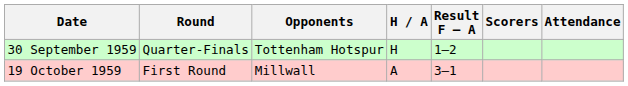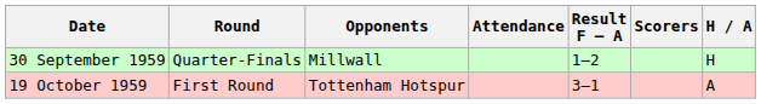columns swapped: H / A <-> Attendance
30 September 1959 | Opponents: Tottenham Hotspur -> Millwall
19 October 1959 | Opponents: Millwall -> Tottenham Hotspur
